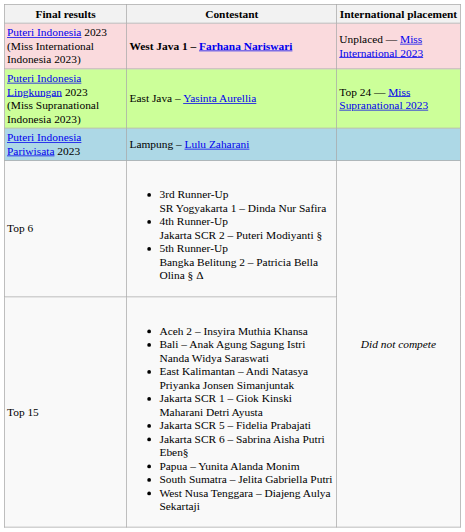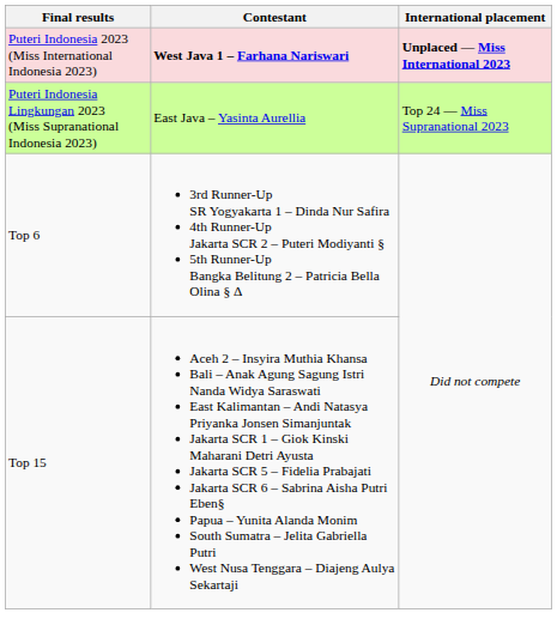Puteri Indonesia 2023 (Miss International Indonesia 2023) | International placement: normal -> bold
- row: Puteri Indonesia Pariwisata 2023 | Lampung – Lulu Zaharani
